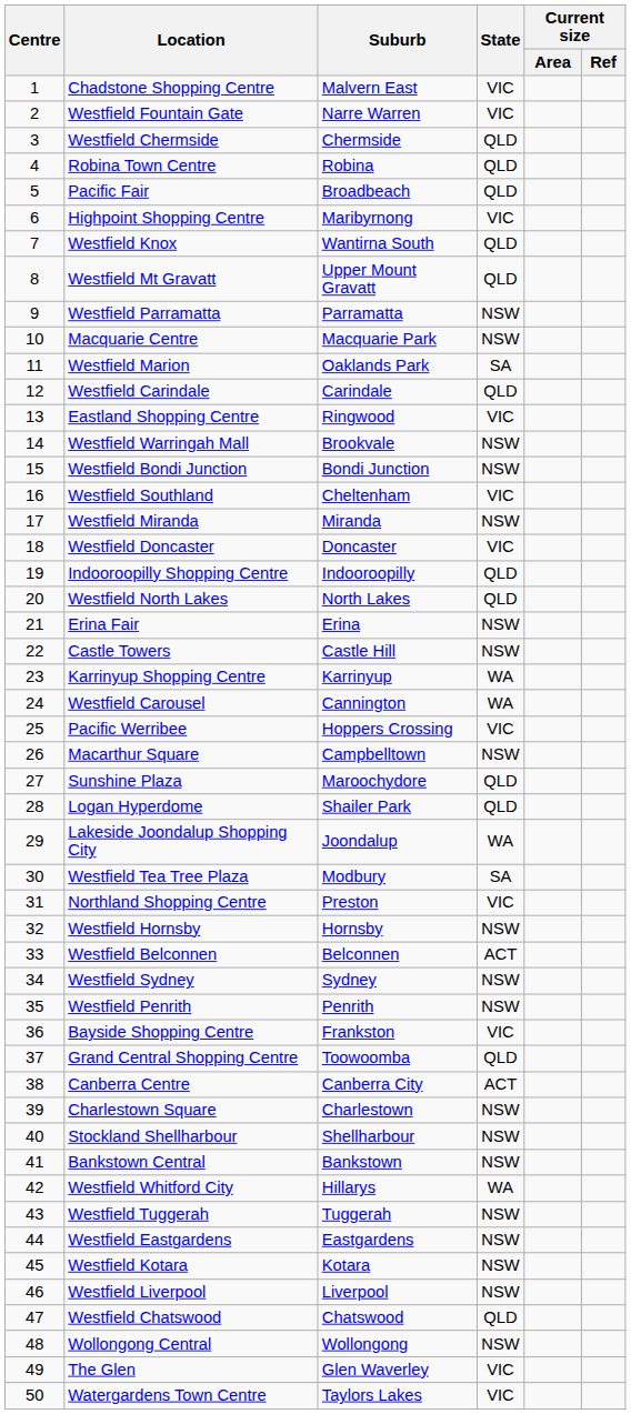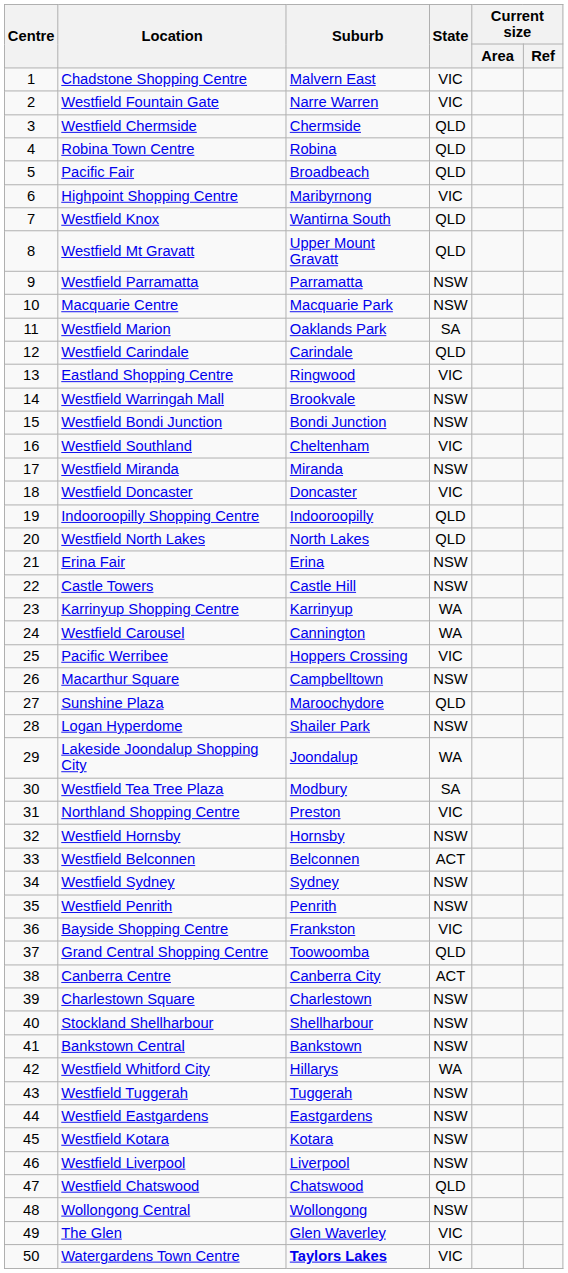Logan Hyperdome | State: QLD -> NSW
Watergardens Town Centre | Suburb: normal -> bold
